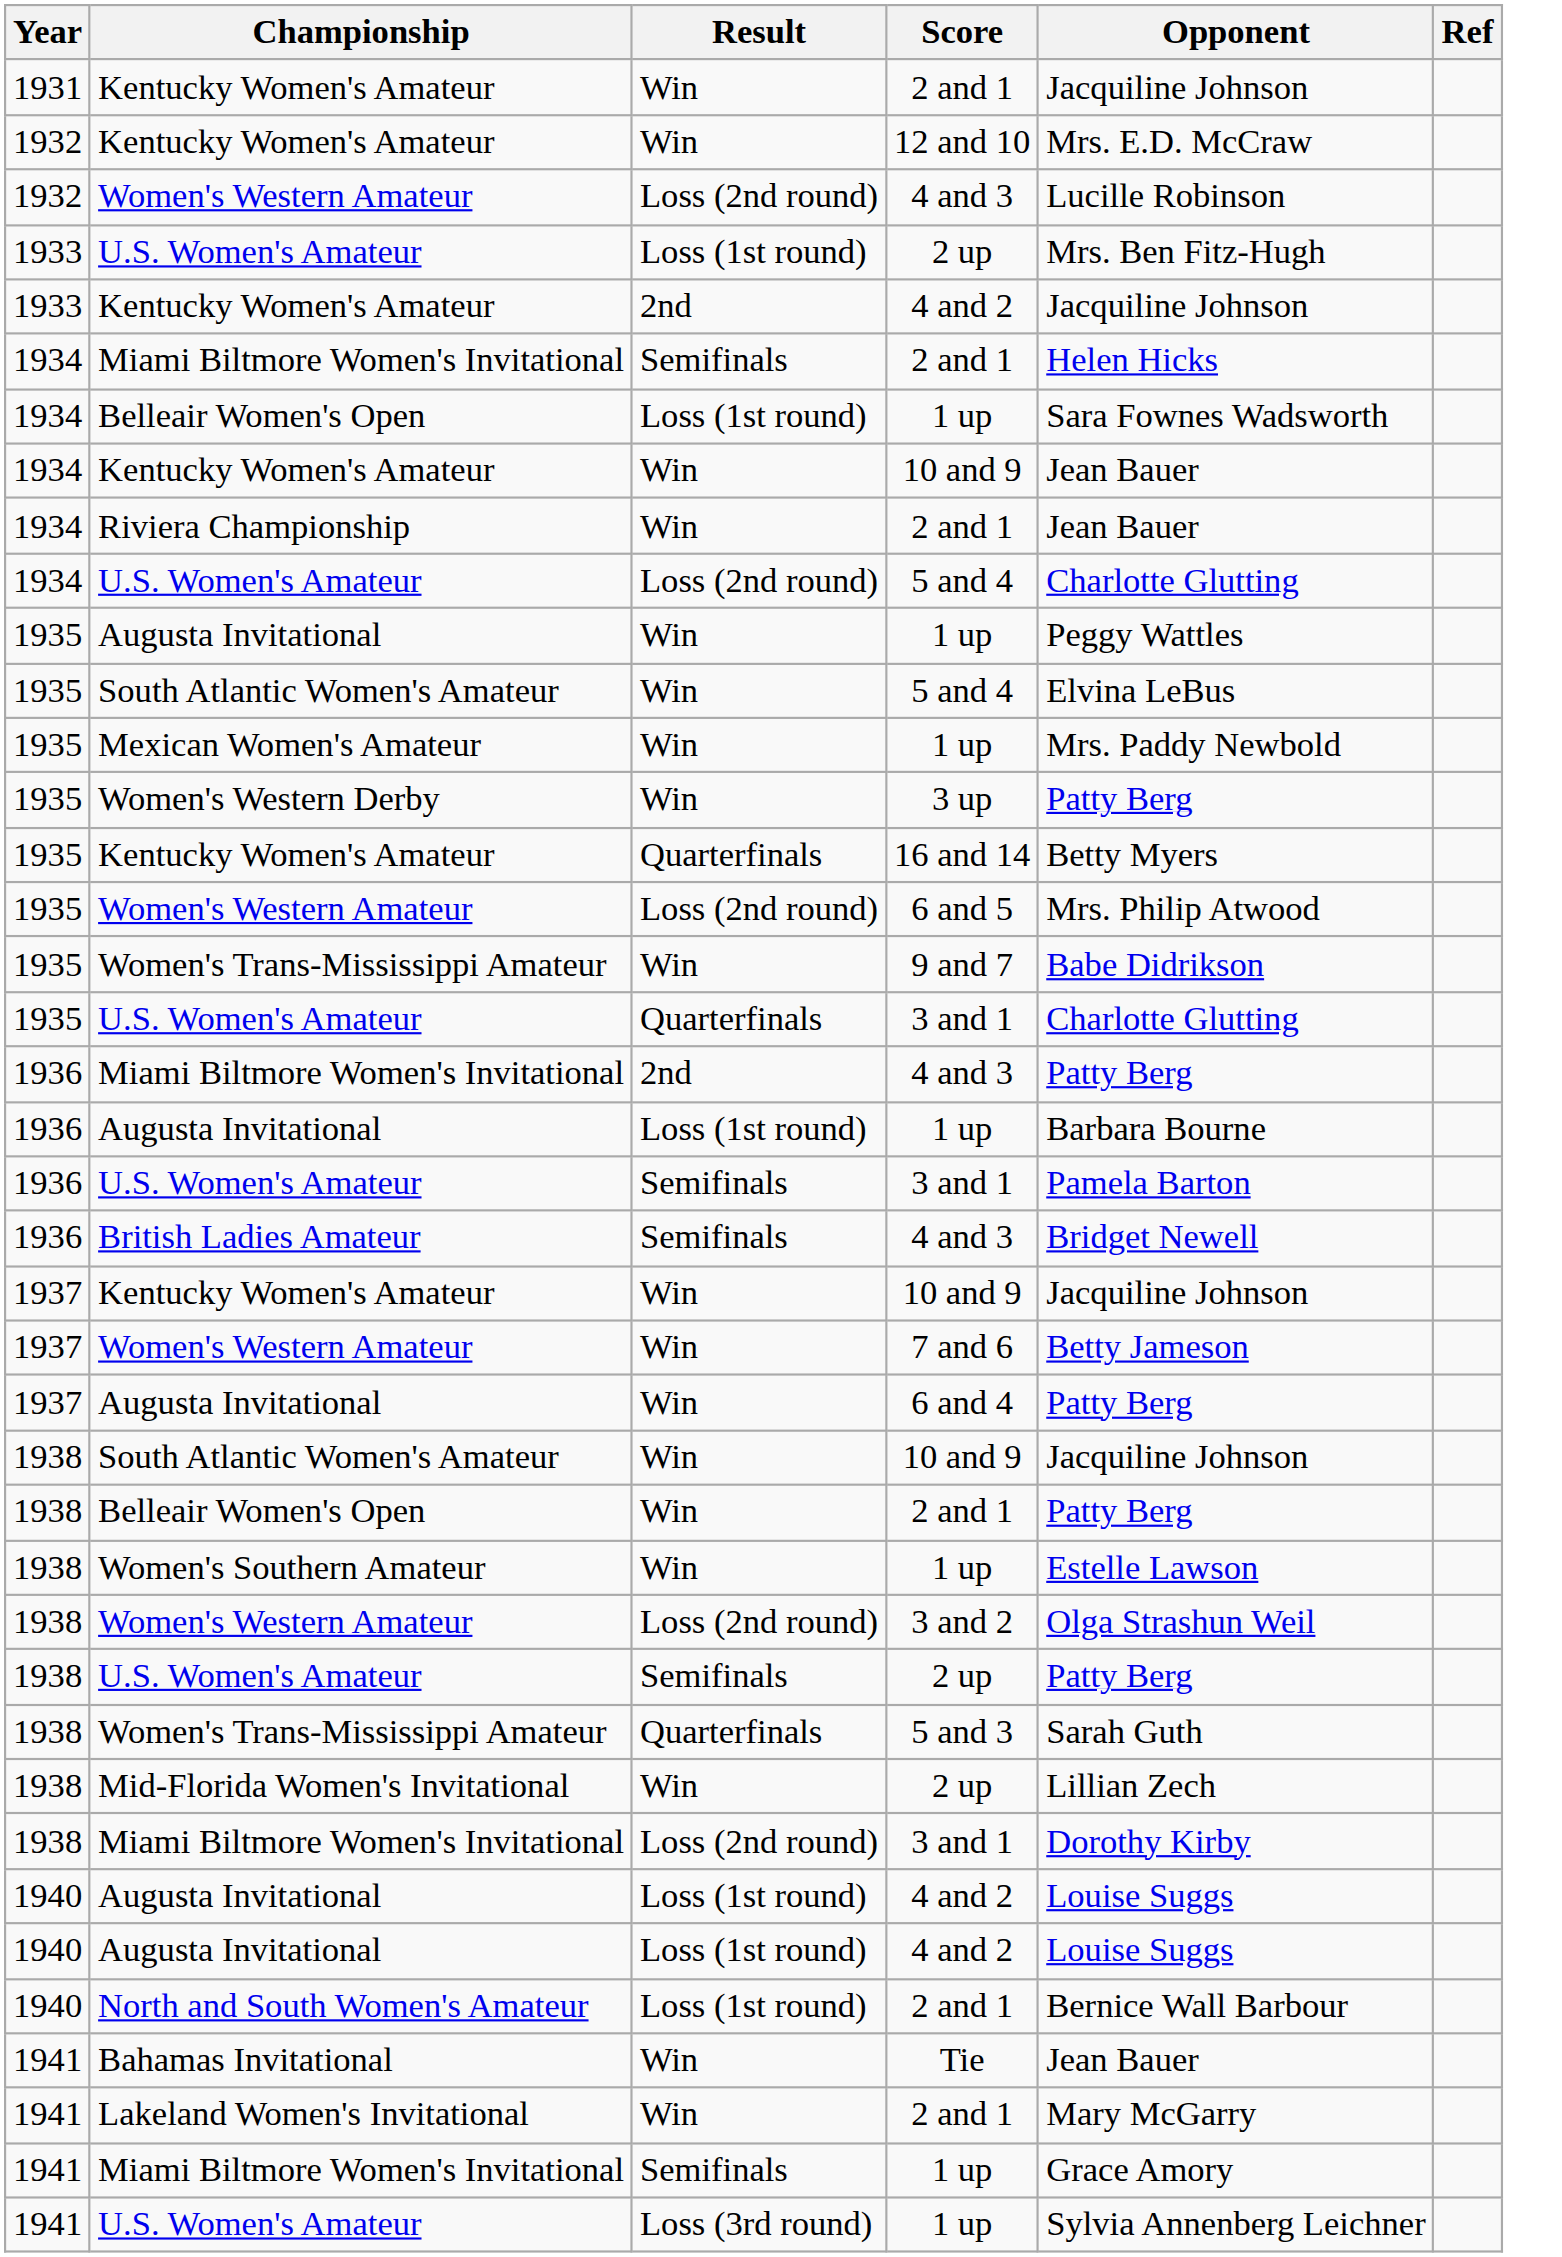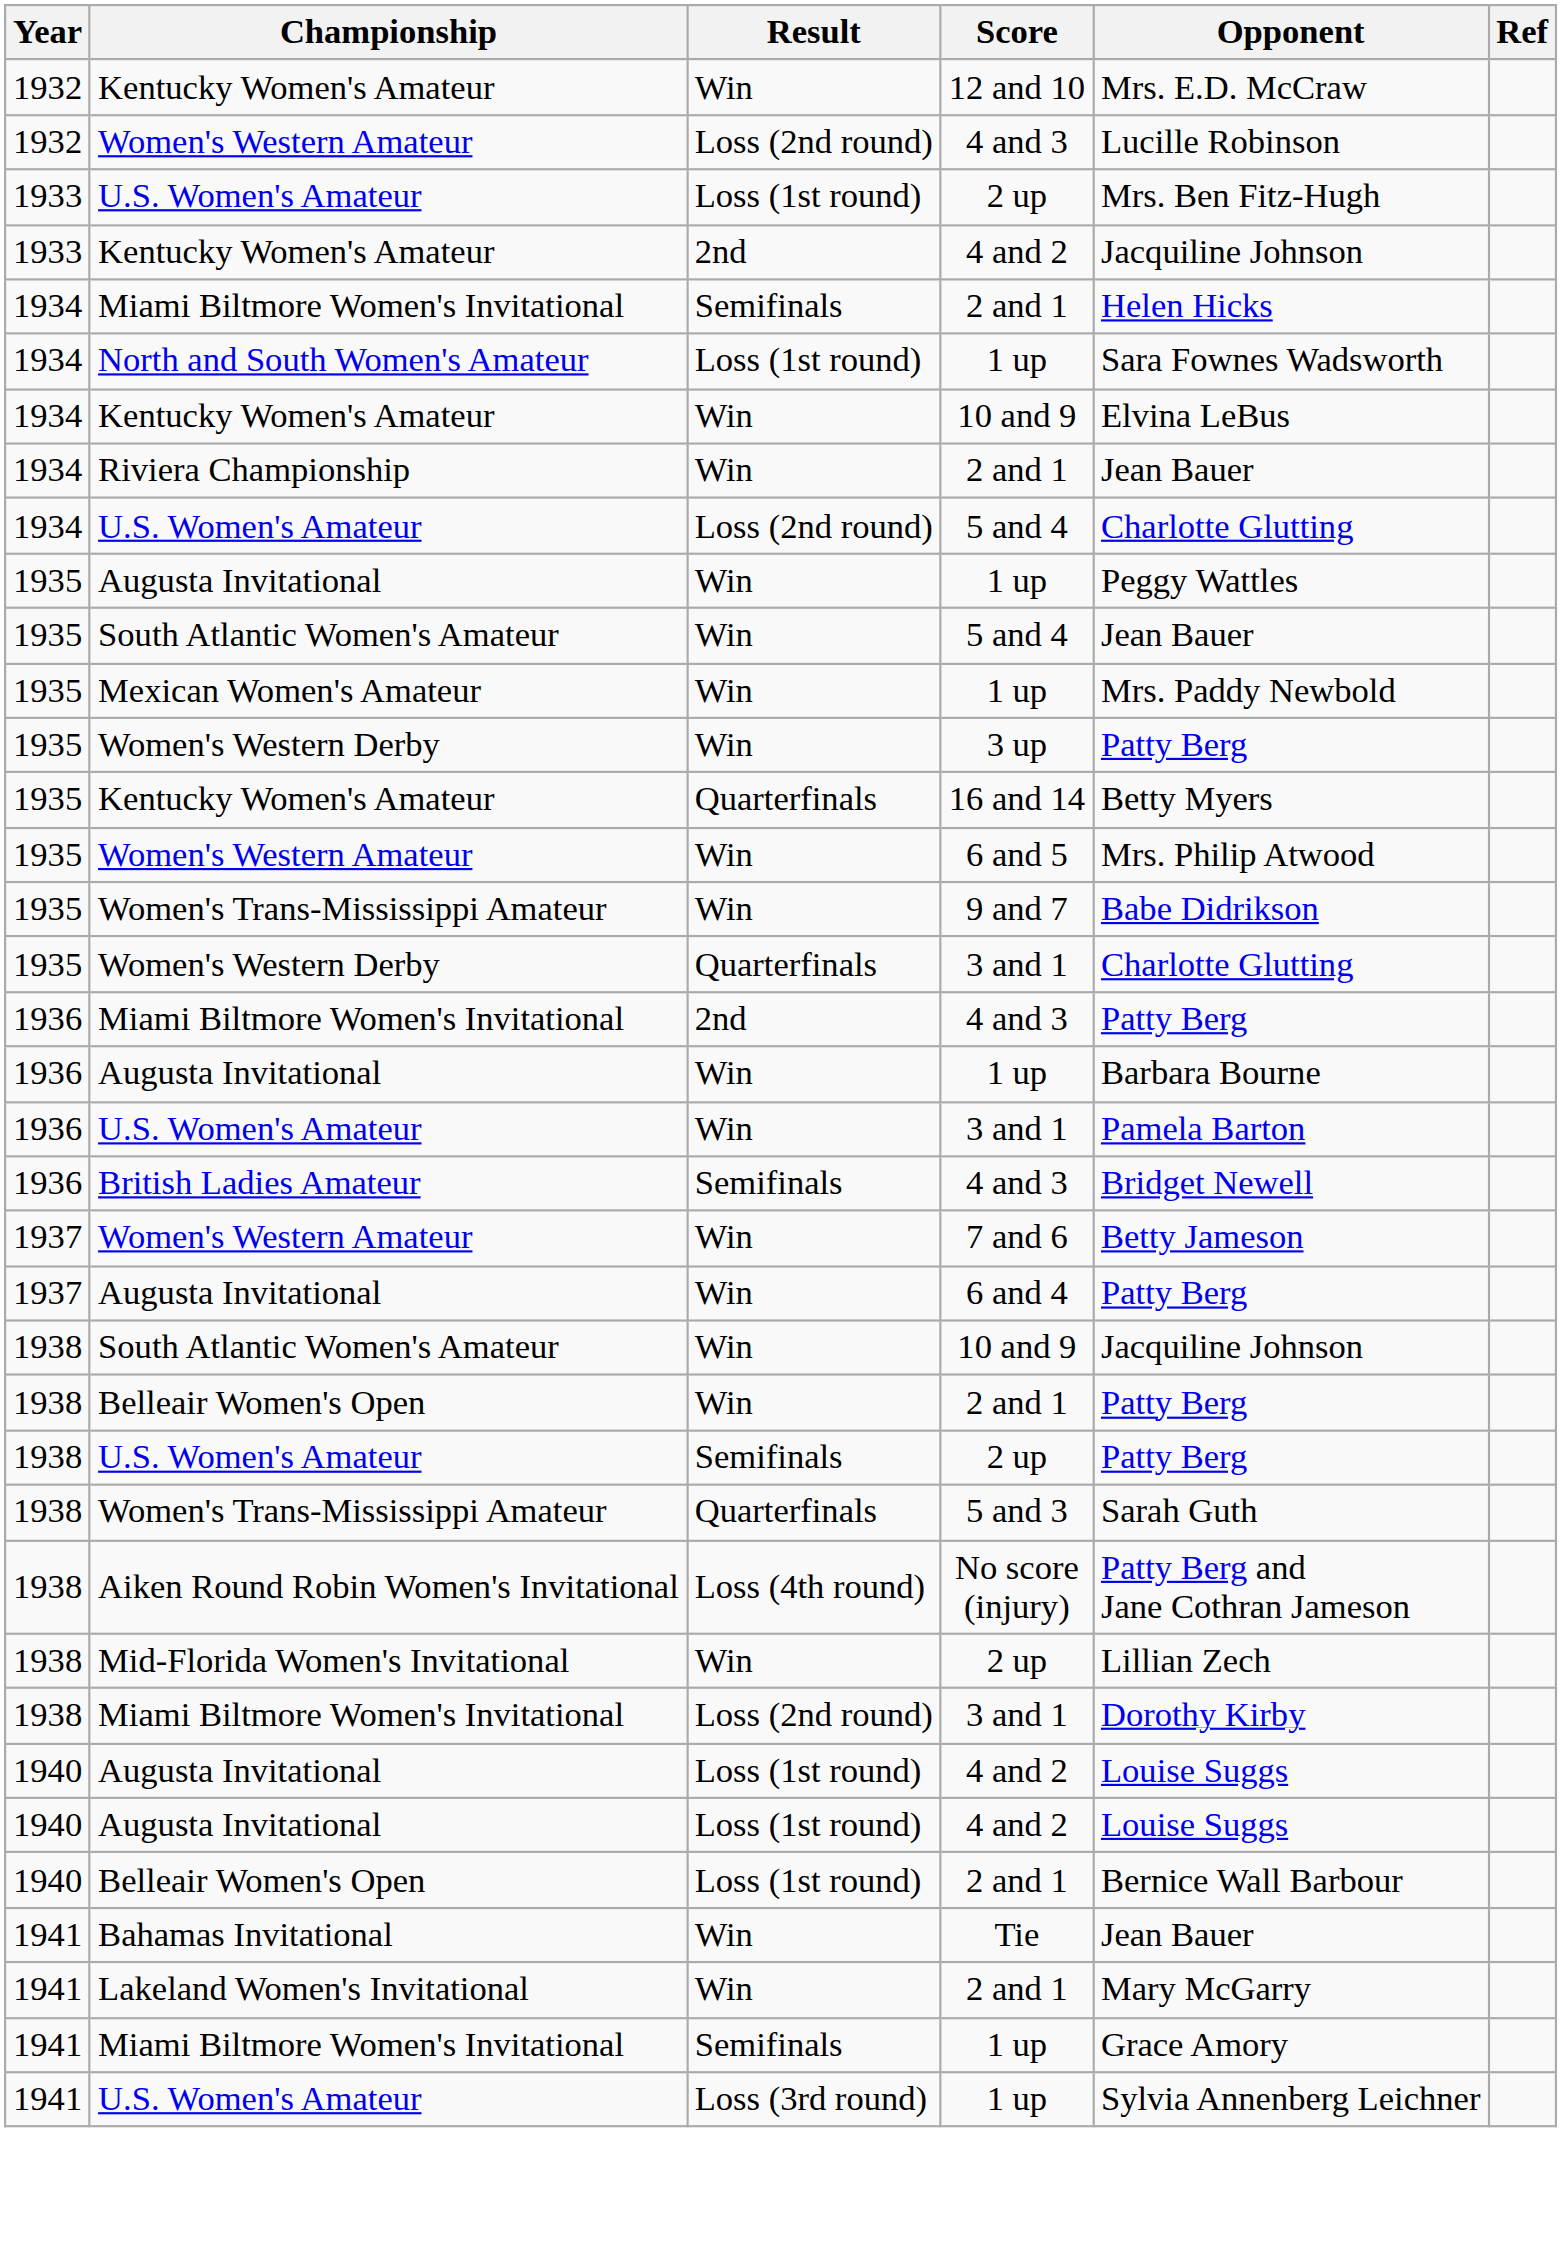- row: 1931 | Kentucky Women's Amateur | Win | 2 and 1 | Jacquiline Johnson
1934 / 1 up | Championship: Belleair Women's Open -> North and South Women's Amateur
1934 / 10 and 9 | Opponent: Jean Bauer -> Elvina LeBus
1935 / 5 and 4 | Opponent: Elvina LeBus -> Jean Bauer
6 and 5 | Result: Loss (2nd round) -> Win
1935 / 3 and 1 | Championship: U.S. Women's Amateur -> Women's Western Derby
1936 / 1 up | Result: Loss (1st round) -> Win
1936 / 3 and 1 | Result: Semifinals -> Win
- row: 1937 | Kentucky Women's Amateur | Win | 10 and 9 | Jacquiline Johnson
- row: 1938 | Women's Southern Amateur | Win | 1 up | Estelle Lawson
- row: 1938 | Women's Western Amateur | Loss (2nd round) | 3 and 2 | Olga Strashun Weil
+ row: 1938 | Aiken Round Robin Women's Invitational | Loss (4th round) | No score (injury) | Patty Berg and Jane Cothran Jameson
1940 / 2 and 1 | Championship: North and South Women's Amateur -> Belleair Women's Open
